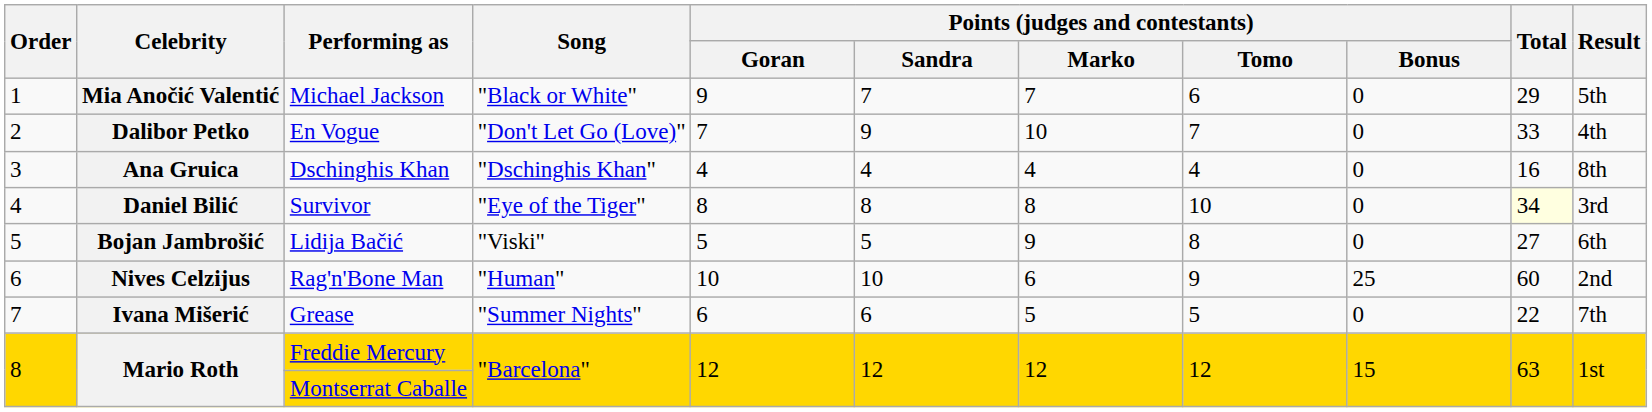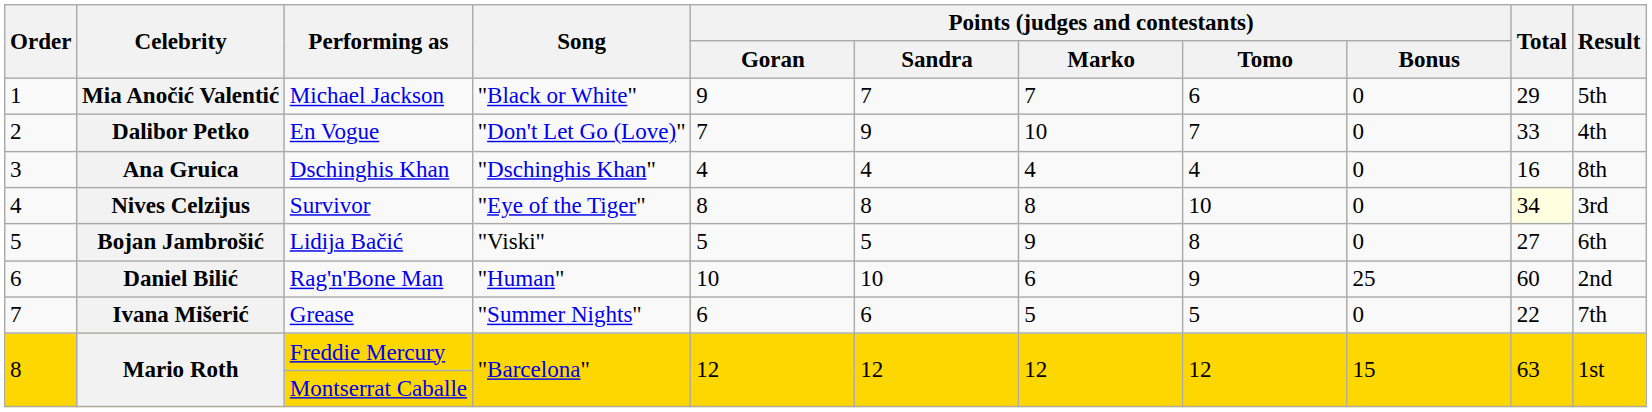Survivor | Celebrity: Daniel Bilić -> Nives Celzijus
Rag'n'Bone Man | Celebrity: Nives Celzijus -> Daniel Bilić
